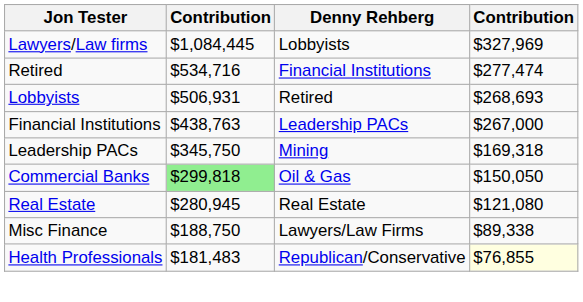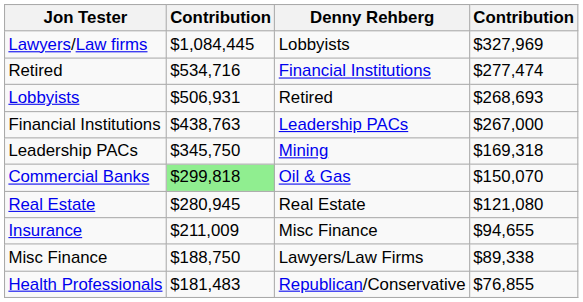Commercial Banks | column 4: $150,050 -> $150,070
+ row: Insurance | $211,009 | Misc Finance | $94,655
Health Professionals | column 4: lightyellow background -> no background
